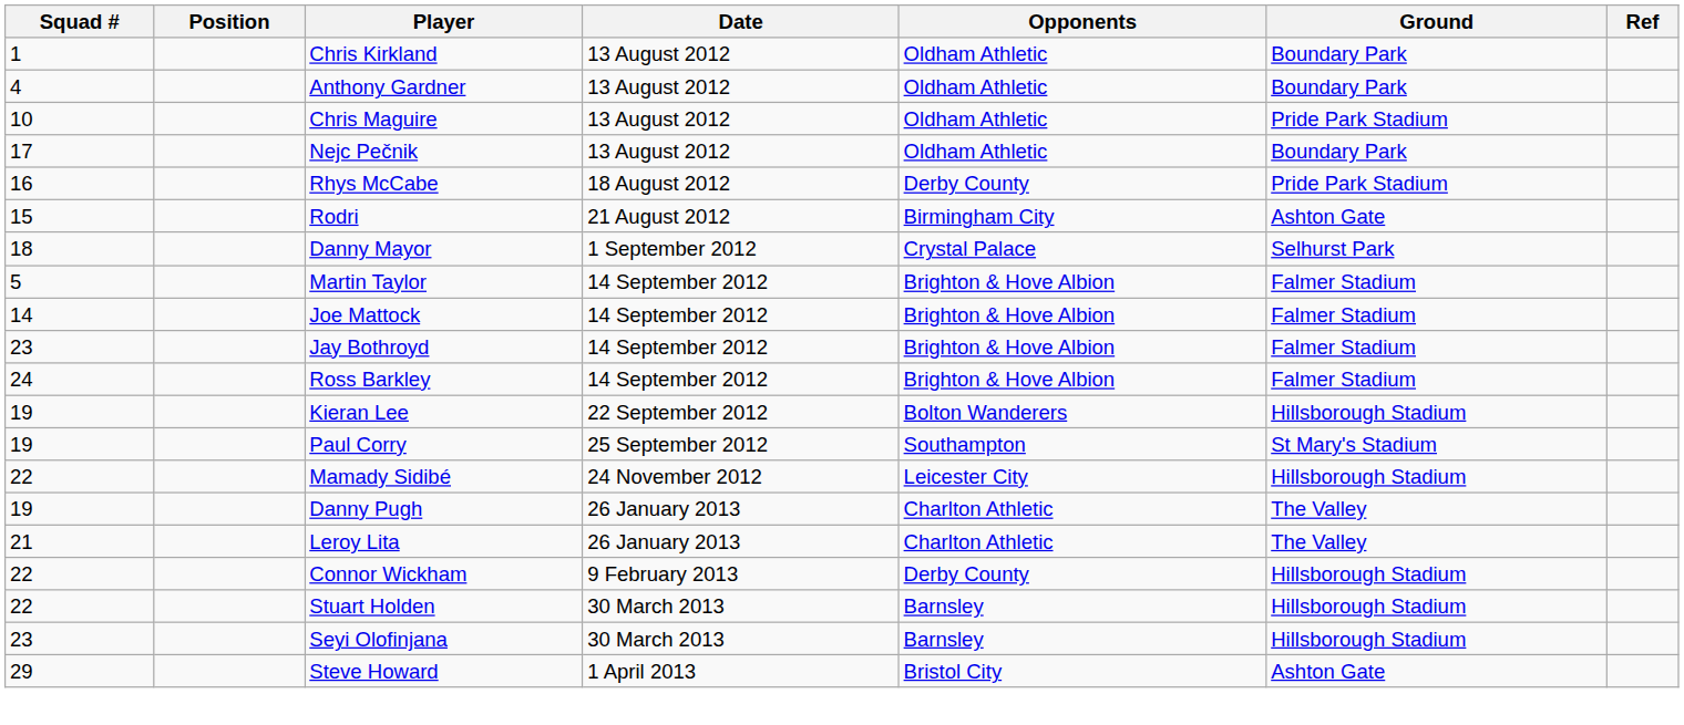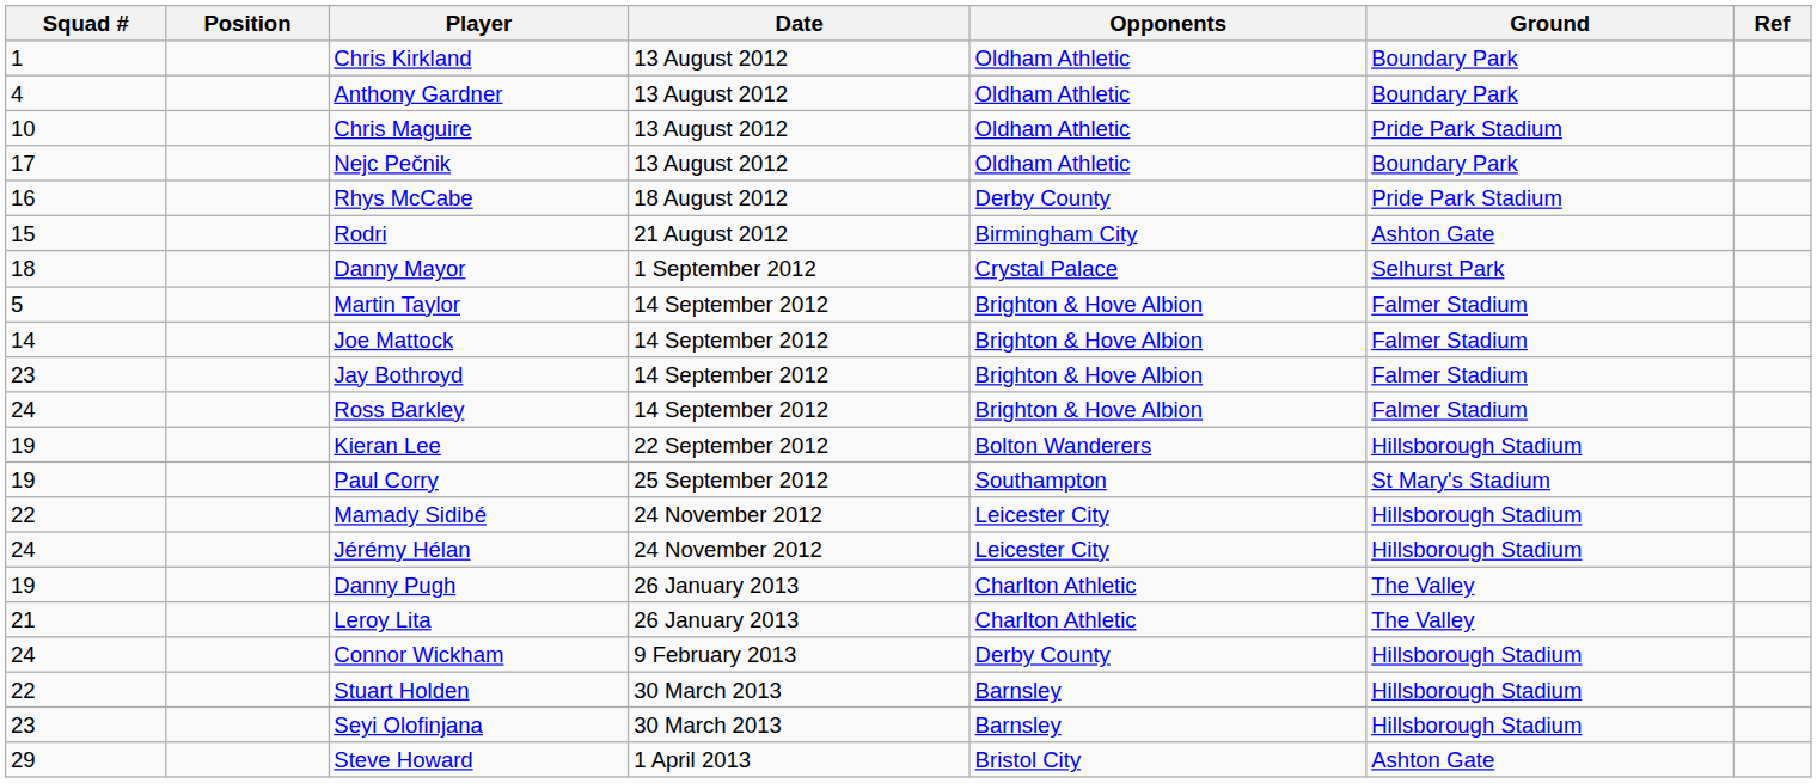+ row: 24 | Jérémy Hélan | 24 November 2012 | Leicester City | Hillsborough Stadium
Connor Wickham | Squad #: 22 -> 24
